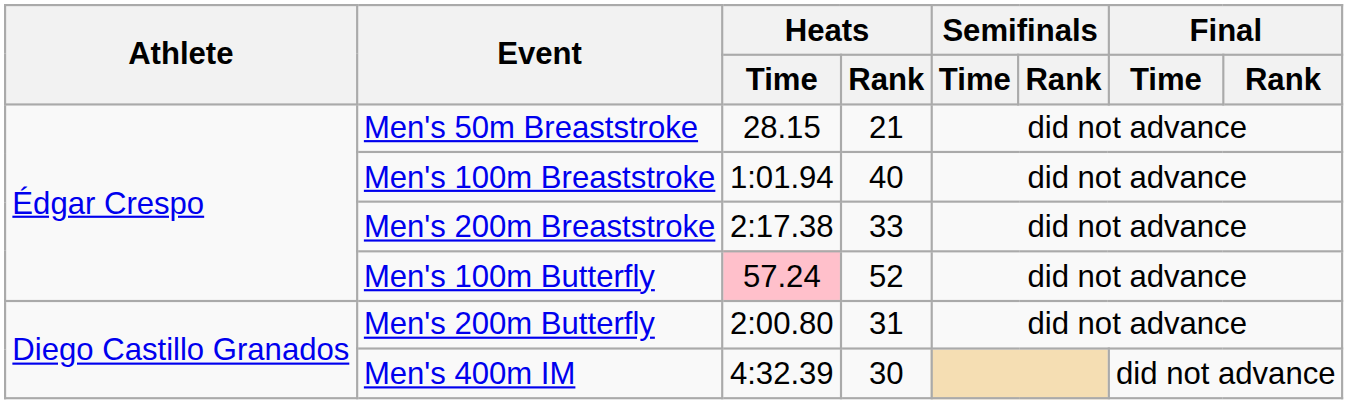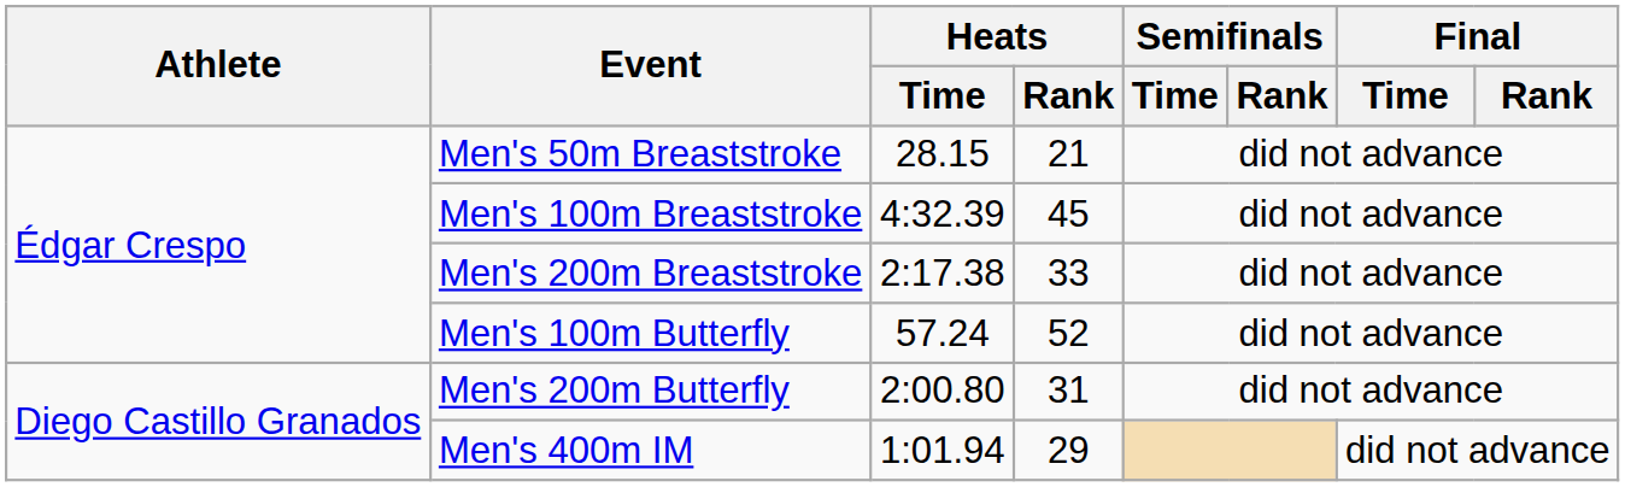Men's 100m Breaststroke | Heats / Time: 1:01.94 -> 4:32.39
Men's 100m Breaststroke | Heats / Rank: 40 -> 45
Men's 100m Butterfly | Heats / Time: pink background -> no background
Men's 400m IM | Heats / Time: 4:32.39 -> 1:01.94
Men's 400m IM | Heats / Rank: 30 -> 29
